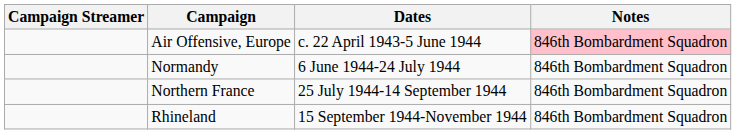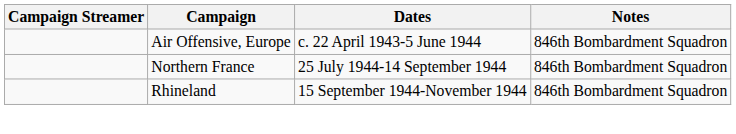Air Offensive, Europe | Notes: pink background -> no background
- row: Normandy | 6 June 1944-24 July 1944 | 846th Bombardment Squadron
